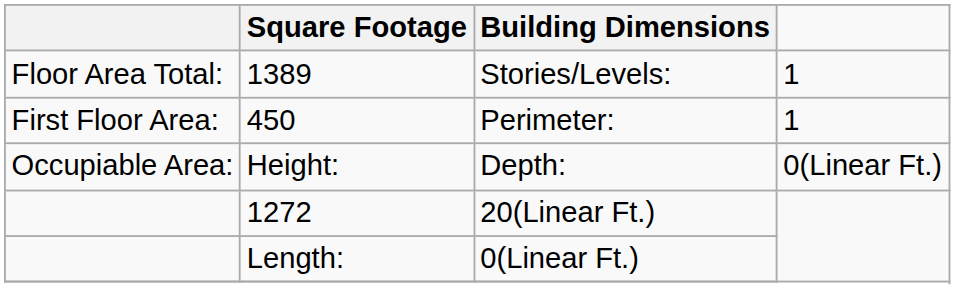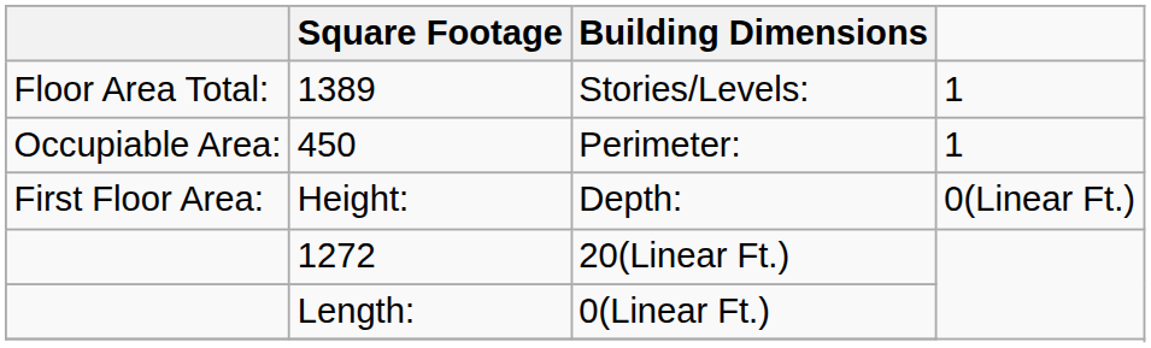Perimeter: | column 1: First Floor Area: -> Occupiable Area:
Depth: | column 1: Occupiable Area: -> First Floor Area:
